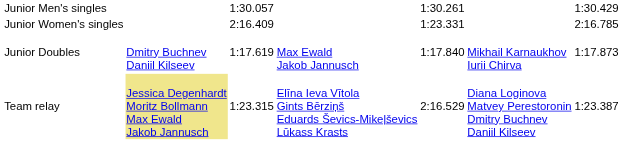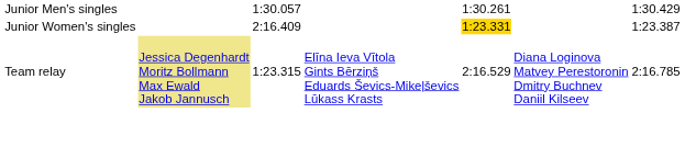Junior Women's singles | column 5: no background -> gold background
Junior Women's singles | column 7: 2:16.785 -> 1:23.387
- row: Junior Doubles | Dmitry Buchnev Daniil Kilseev | 1:17.619 | Max Ewald Jakob Jannusch | 1:17.840 | Mikhail Karnaukhov Iurii Chirva | 1:17.873
Team relay | column 7: 1:23.387 -> 2:16.785
